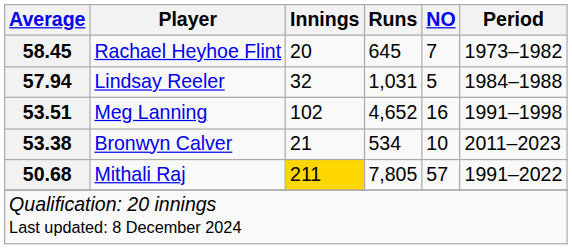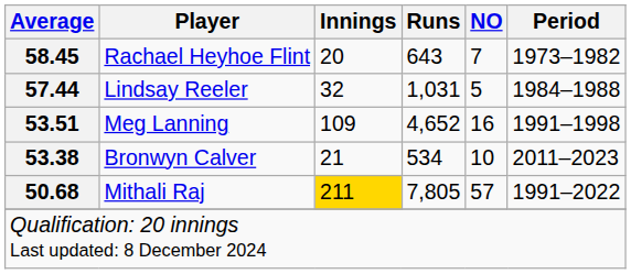Rachael Heyhoe Flint | Runs: 645 -> 643
Lindsay Reeler | Average: 57.94 -> 57.44
Meg Lanning | Innings: 102 -> 109
